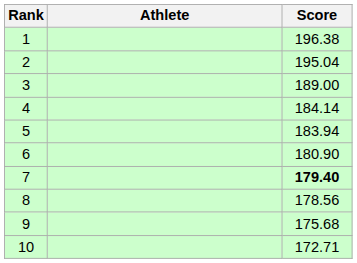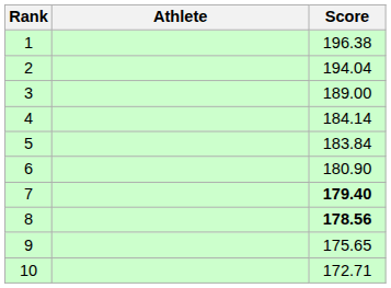2 | Score: 195.04 -> 194.04
5 | Score: 183.94 -> 183.84
8 | Score: normal -> bold
9 | Score: 175.68 -> 175.65
